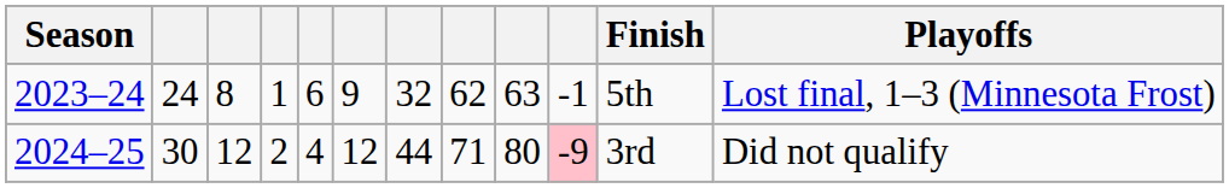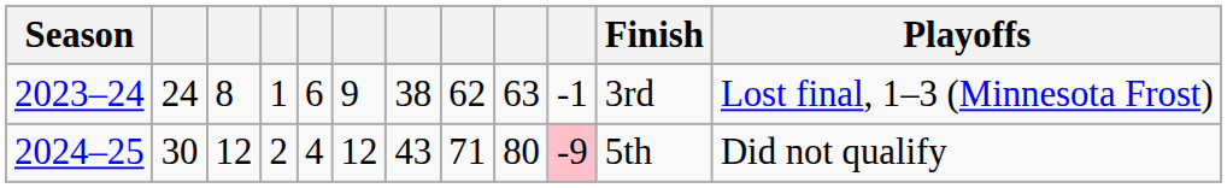2023–24 | column 7: 32 -> 38
2023–24 | Finish: 5th -> 3rd
2024–25 | column 7: 44 -> 43
2024–25 | Finish: 3rd -> 5th
